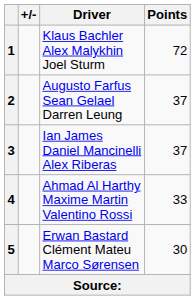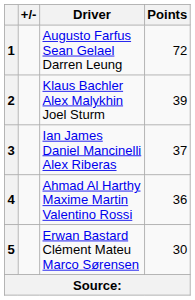1 | Driver: Klaus Bachler Alex Malykhin Joel Sturm -> Augusto Farfus Sean Gelael Darren Leung
2 | Driver: Augusto Farfus Sean Gelael Darren Leung -> Klaus Bachler Alex Malykhin Joel Sturm
2 | Points: 37 -> 39
4 | Points: 33 -> 36
